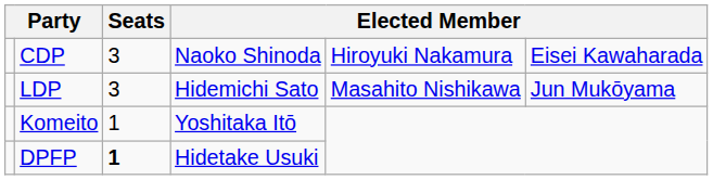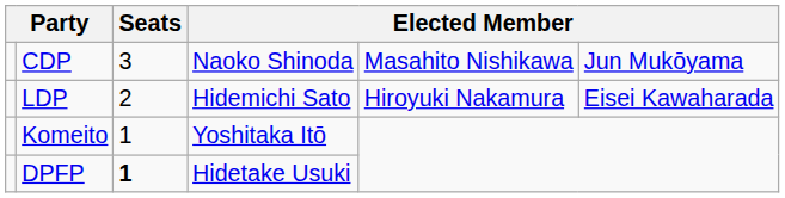CDP | column 5: Hiroyuki Nakamura -> Masahito Nishikawa
CDP | column 6: Eisei Kawaharada -> Jun Mukōyama
LDP | Seats: 3 -> 2
LDP | column 5: Masahito Nishikawa -> Hiroyuki Nakamura
LDP | column 6: Jun Mukōyama -> Eisei Kawaharada
